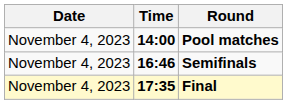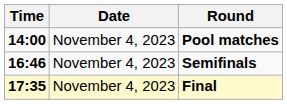columns swapped: Date <-> Time
